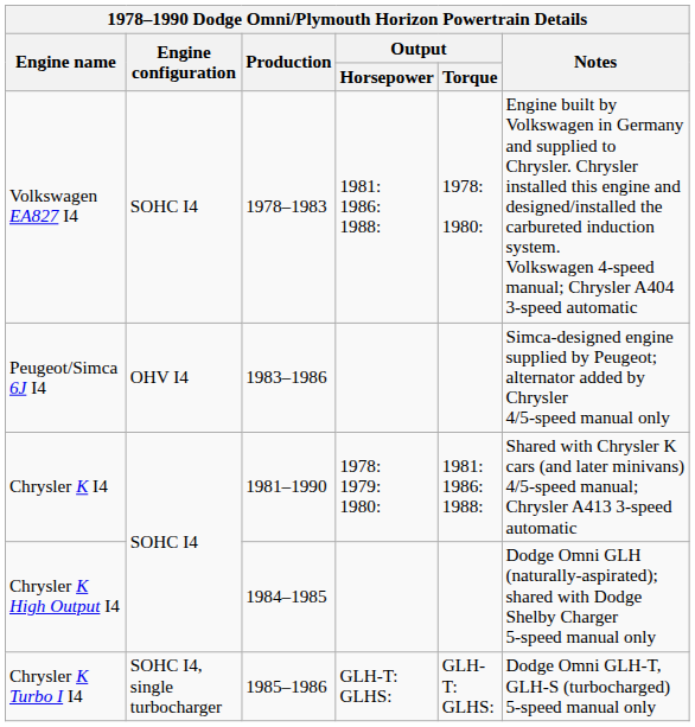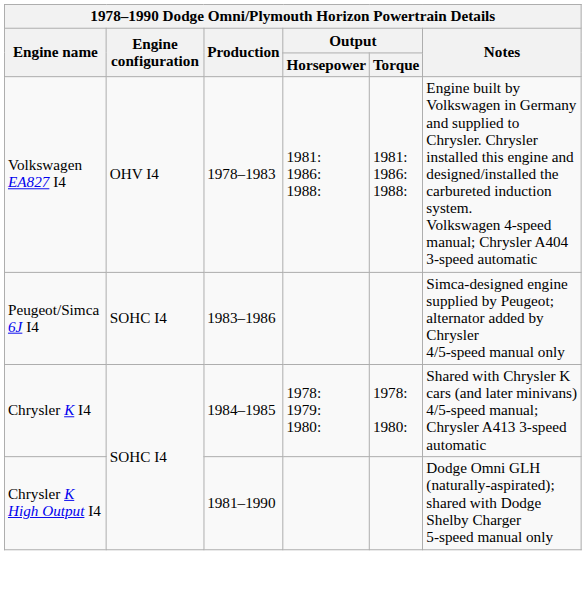Volkswagen EA827 I4 | Engine configuration: SOHC I4 -> OHV I4
Volkswagen EA827 I4 | Output / Torque: 1978: 1980: -> 1981: 1986: 1988:
Peugeot/Simca 6J I4 | Engine configuration: OHV I4 -> SOHC I4
Chrysler K I4 | Production: 1981–1990 -> 1984–1985
Chrysler K I4 | Output / Torque: 1981: 1986: 1988: -> 1978: 1980:
Chrysler K High Output I4 | Production: 1984–1985 -> 1981–1990
- row: Chrysler K Turbo I I4 | SOHC I4, single turbocharger | 1985–1986 | GLH-T: GLHS: | GLH-T: GLHS: | Dodge Omni GLH-T, GLH-S (turbocharged) 5-speed manual only
